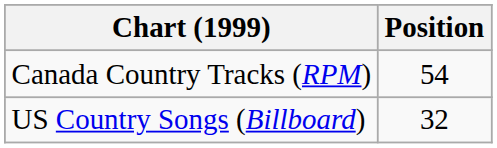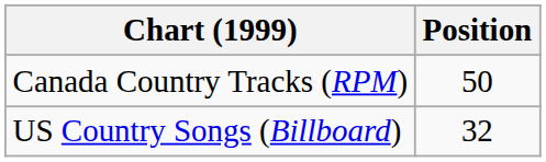Canada Country Tracks (RPM) | Position: 54 -> 50
